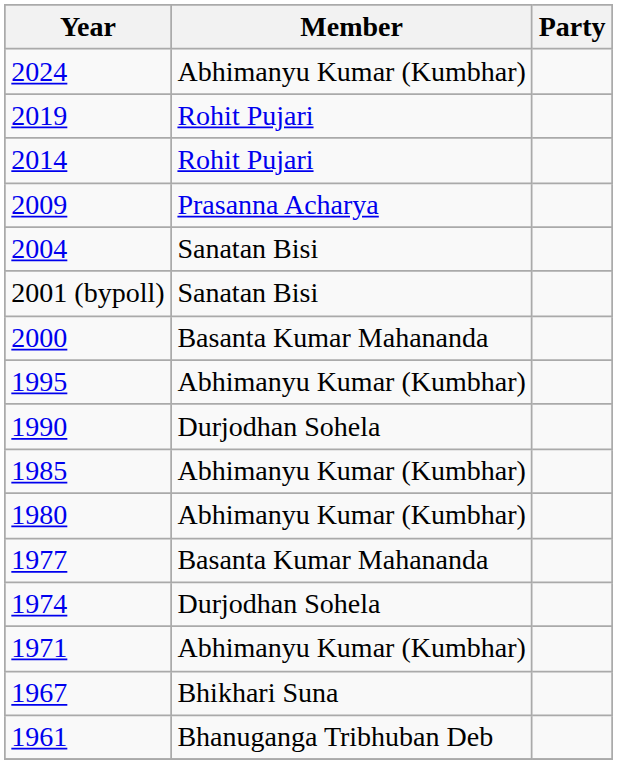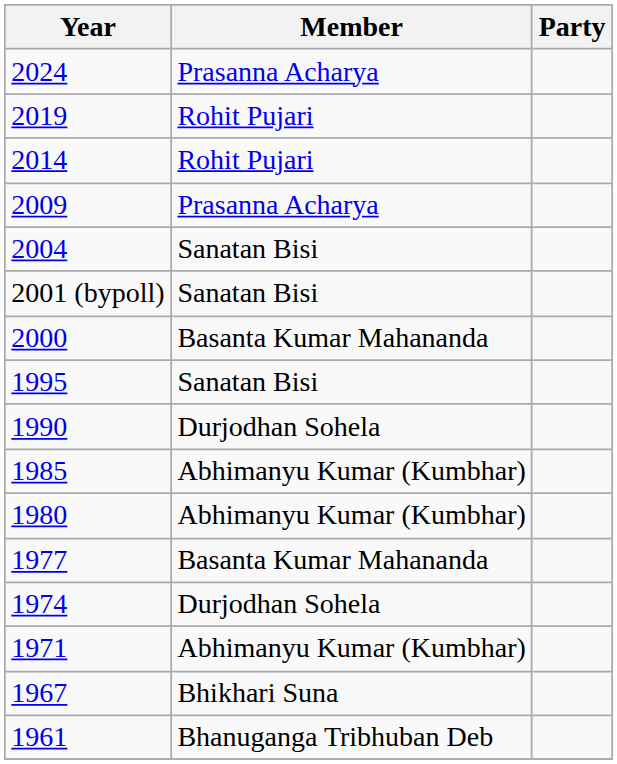2024 | Member: Abhimanyu Kumar (Kumbhar) -> Prasanna Acharya
1995 | Member: Abhimanyu Kumar (Kumbhar) -> Sanatan Bisi
